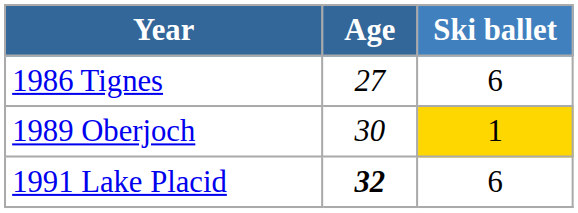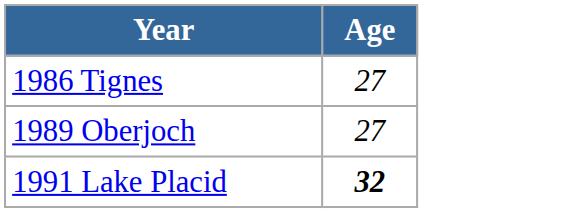- column: Ski ballet | 6 | 1 | 6
1989 Oberjoch | Age: 30 -> 27
